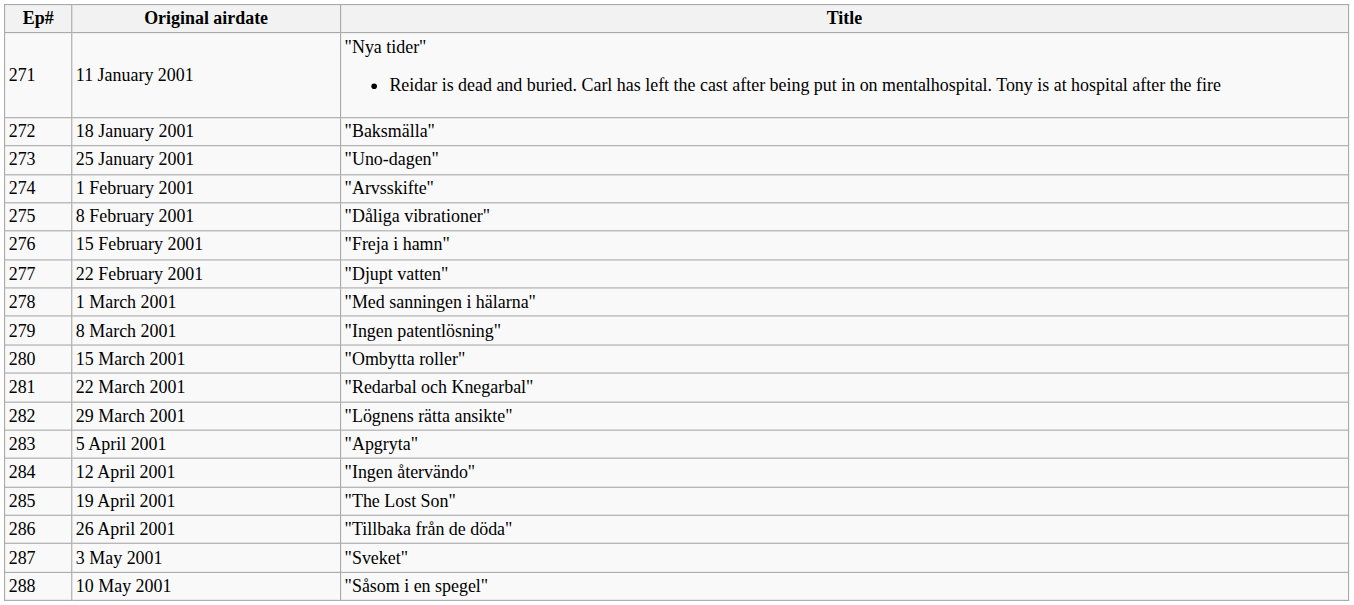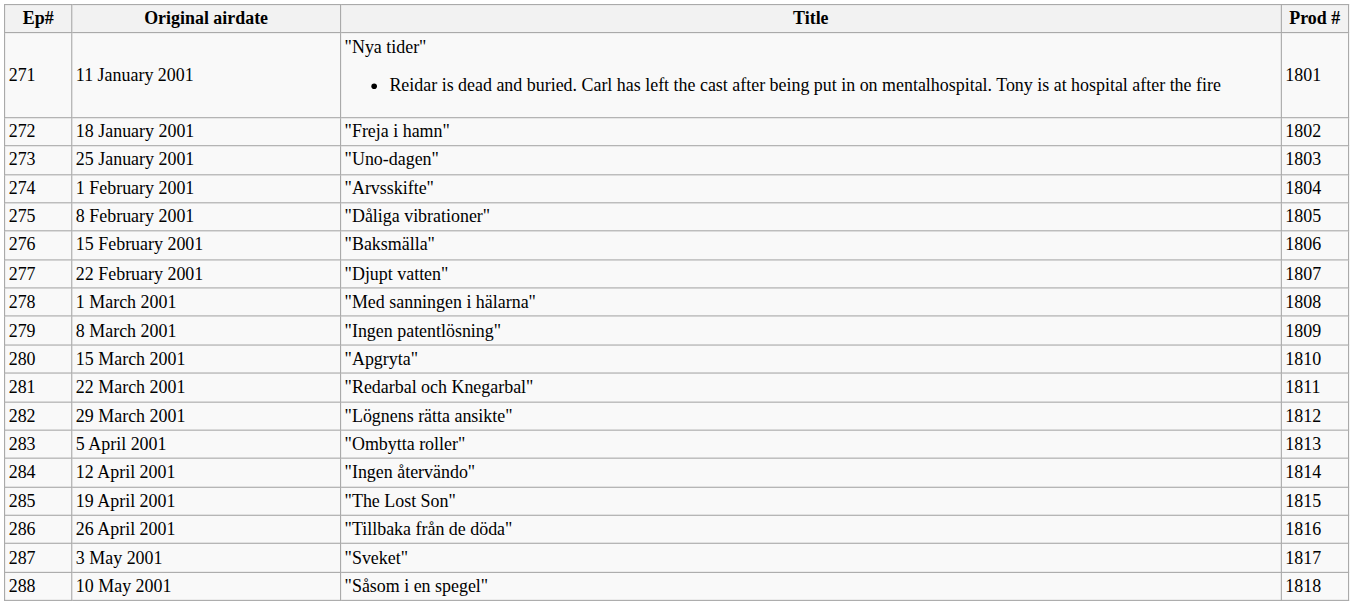+ column: Prod # | 1801 | 1802 | 1803 | 1804 | 1805 | 1806 | 1807 | 1808 | 1809 | 1810 | 1811 | 1812 | 1813 | 1814 | 1815 | 1816 | 1817 | 1818
18 January 2001 | Title: "Baksmälla" -> "Freja i hamn"
15 February 2001 | Title: "Freja i hamn" -> "Baksmälla"
15 March 2001 | Title: "Ombytta roller" -> "Apgryta"
5 April 2001 | Title: "Apgryta" -> "Ombytta roller"
